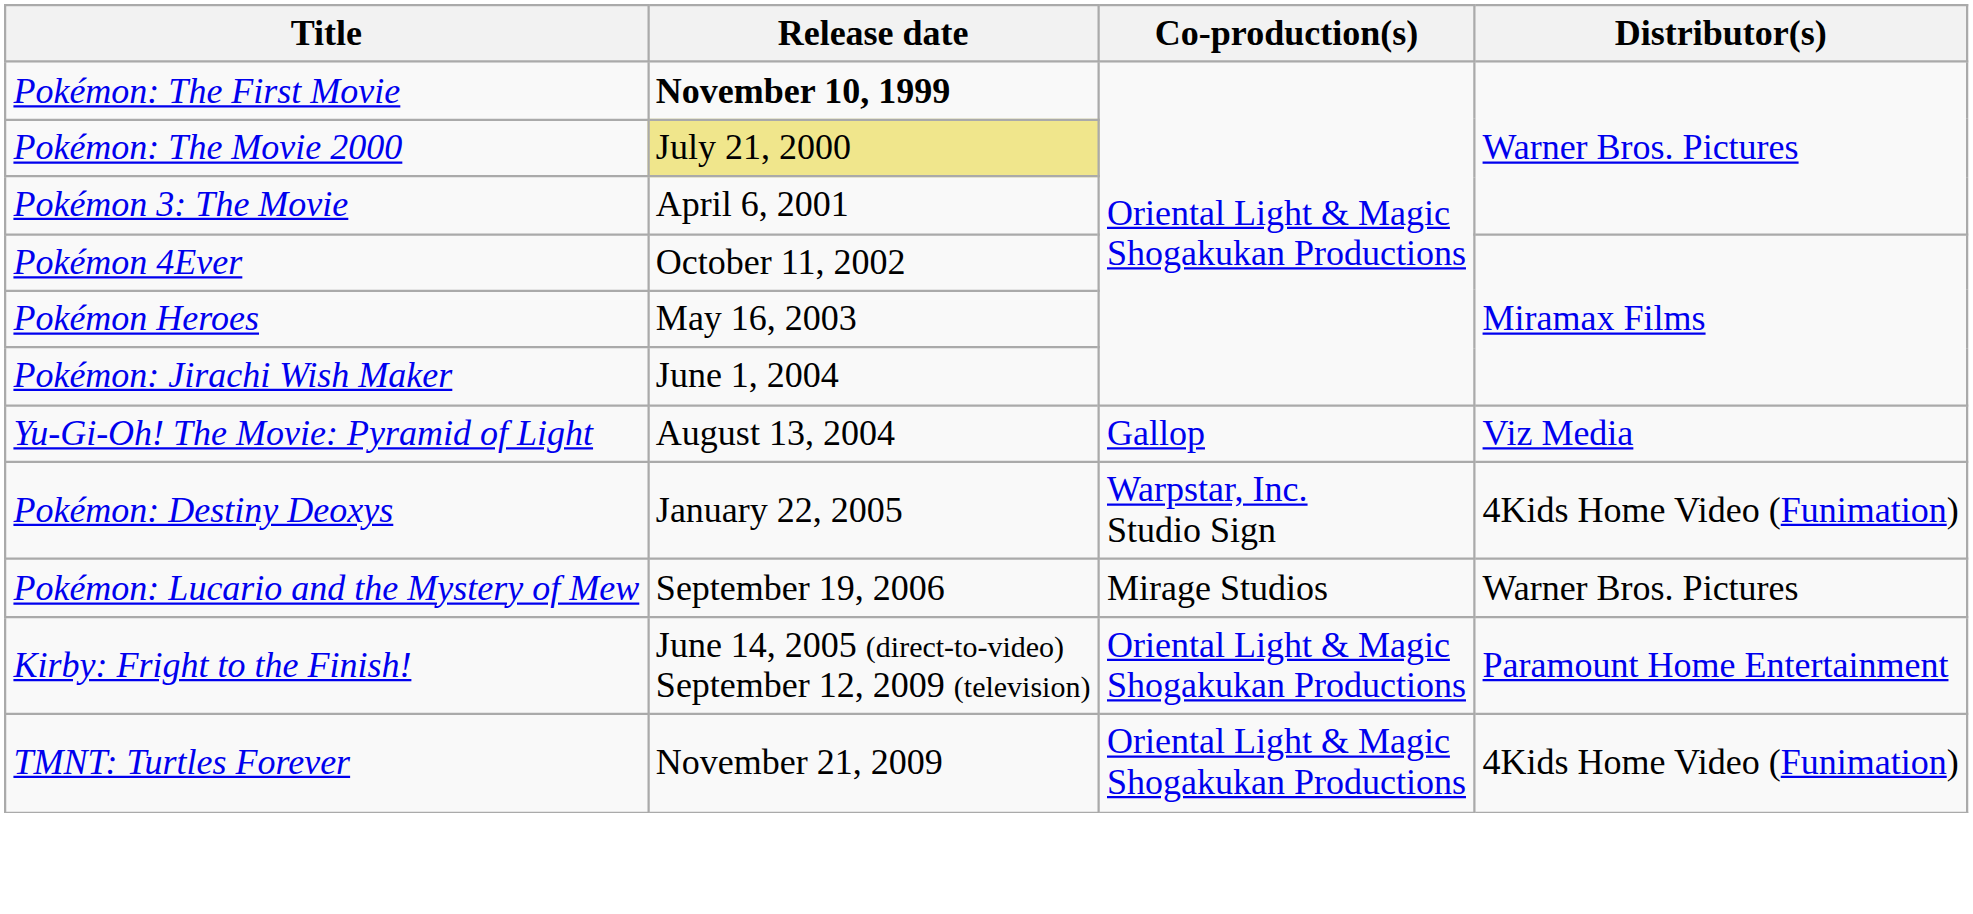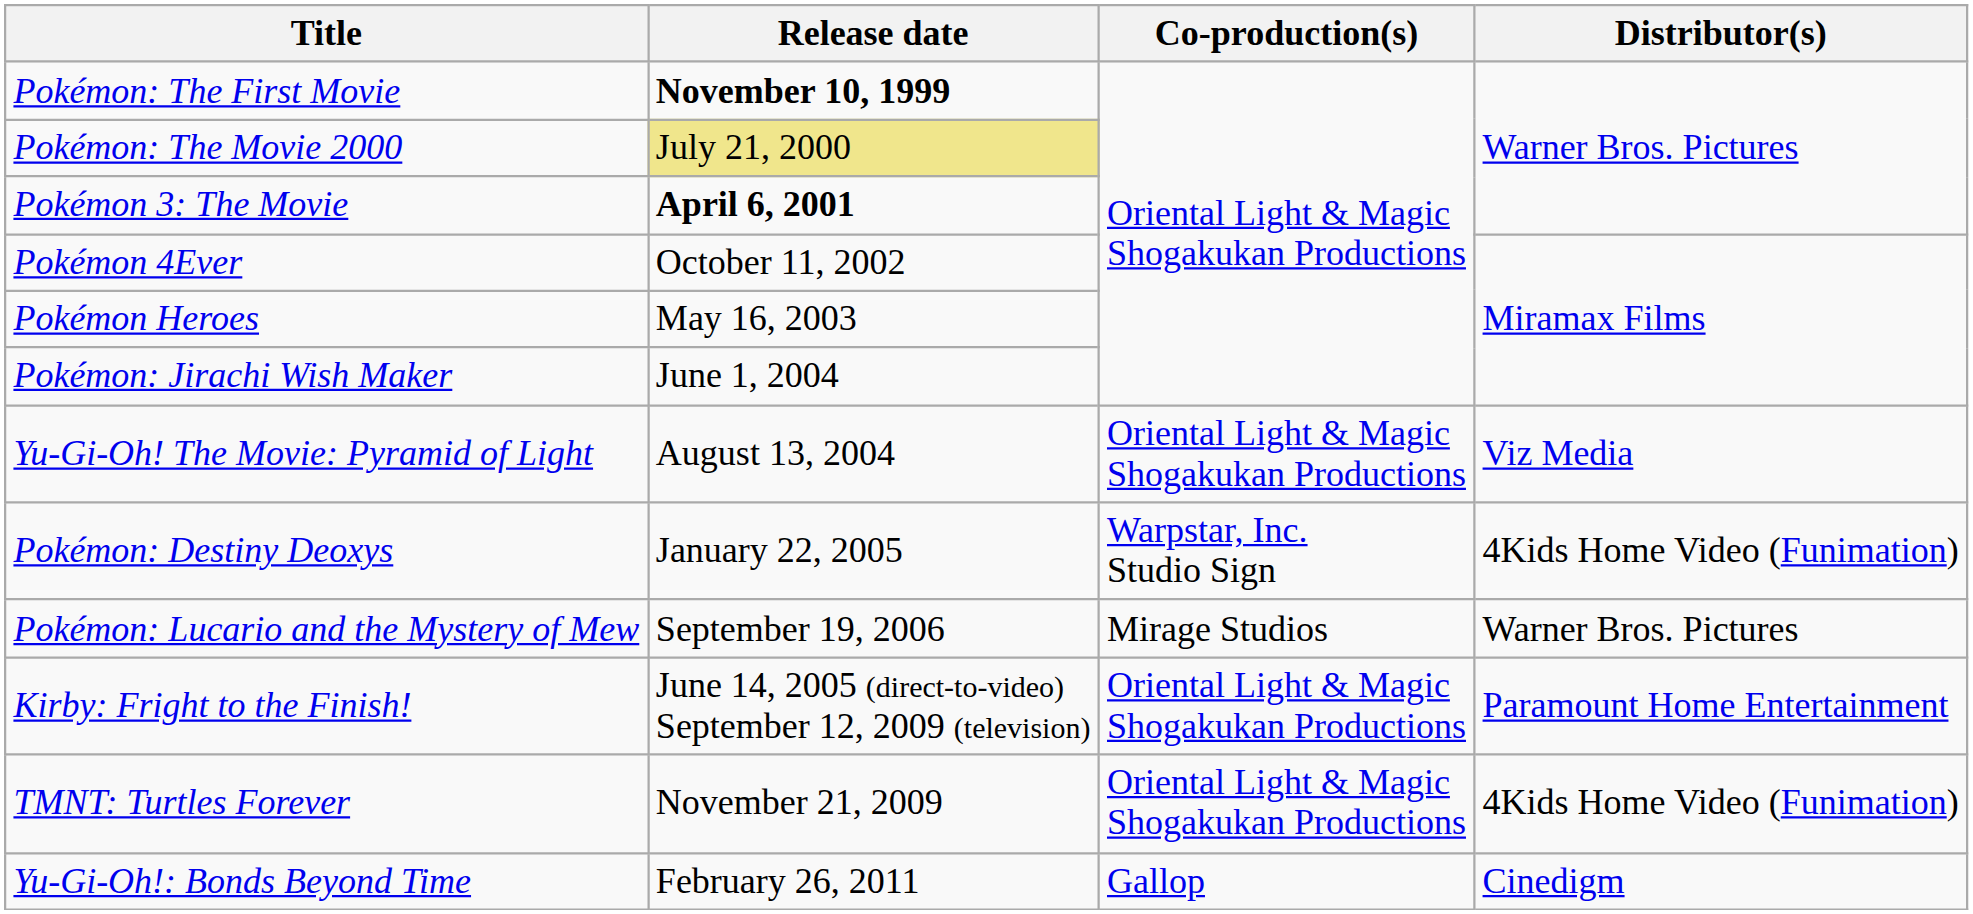Pokémon 3: The Movie | Release date: normal -> bold
Yu-Gi-Oh! The Movie: Pyramid of Light | Co-production(s): Gallop -> Oriental Light & Magic Shogakukan Productions
+ row: Yu-Gi-Oh!: Bonds Beyond Time | February 26, 2011 | Gallop | Cinedigm
